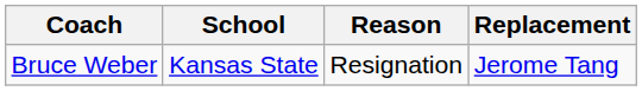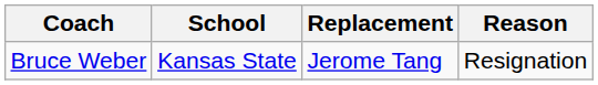columns swapped: Reason <-> Replacement
